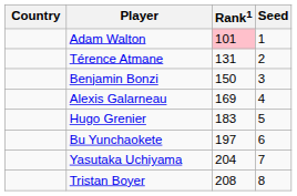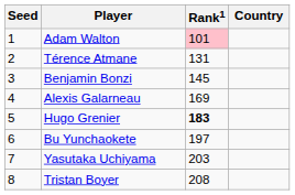columns swapped: Country <-> Seed
Benjamin Bonzi | Rank1: 150 -> 145
Hugo Grenier | Rank1: normal -> bold
Yasutaka Uchiyama | Rank1: 204 -> 203
